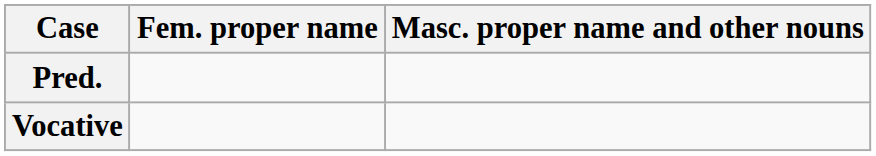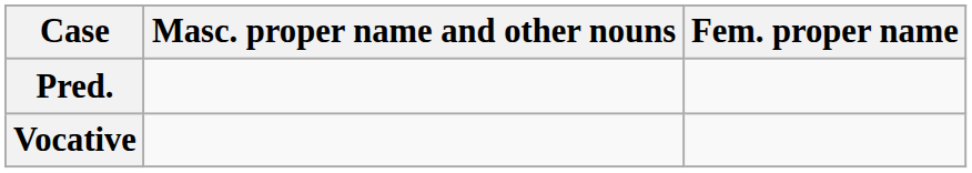columns swapped: Fem. proper name <-> Masc. proper name and other nouns
